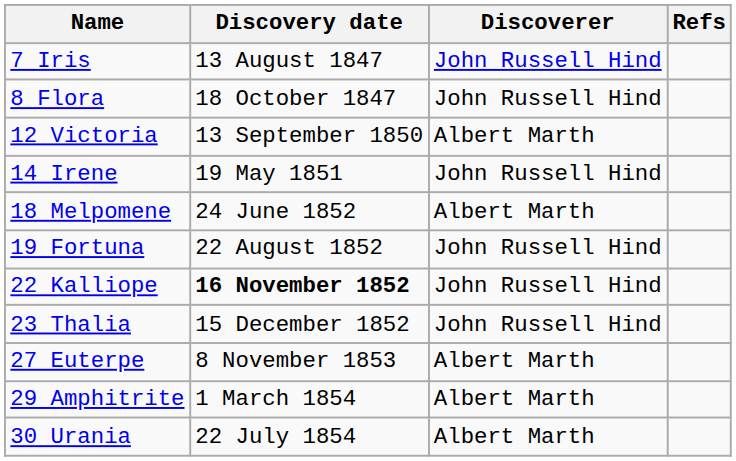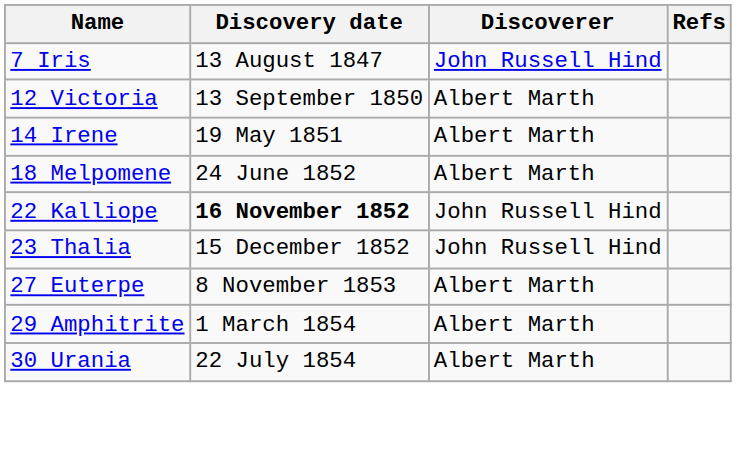- row: 8 Flora | 18 October 1847 | John Russell Hind
14 Irene | Discoverer: John Russell Hind -> Albert Marth
- row: 19 Fortuna | 22 August 1852 | John Russell Hind
